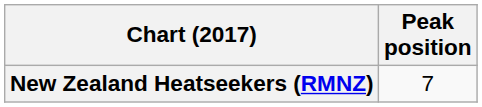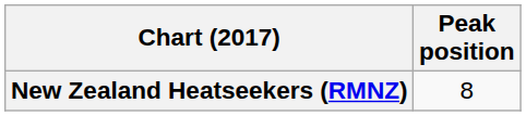New Zealand Heatseekers (RMNZ) | Peak position: 7 -> 8
